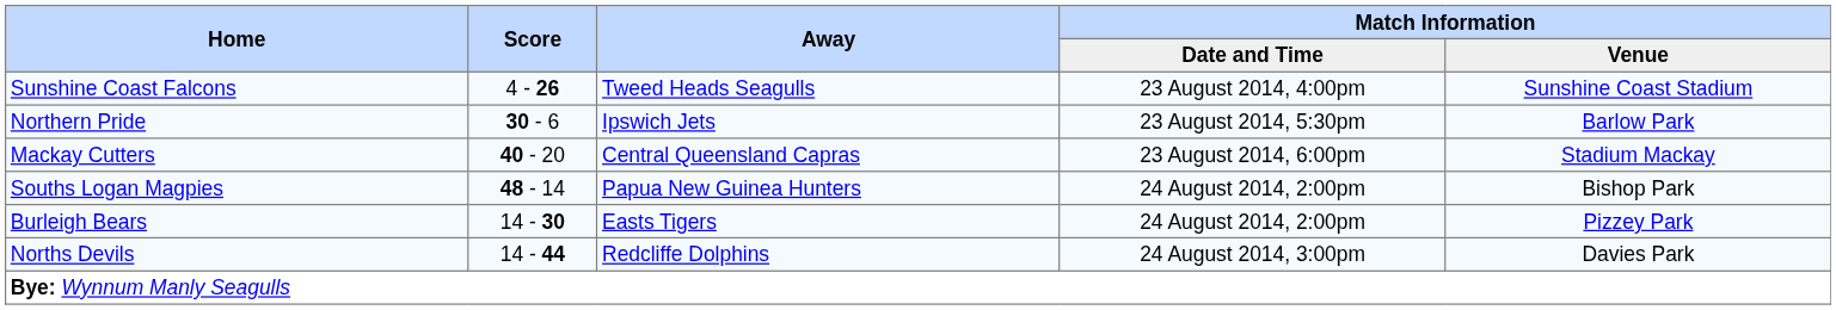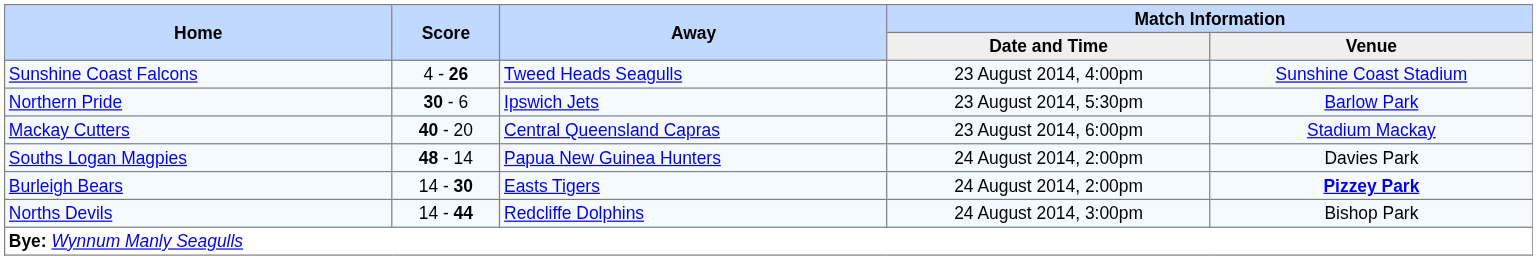Souths Logan Magpies | Match Information / Venue: Bishop Park -> Davies Park
Burleigh Bears | Match Information / Venue: normal -> bold
Norths Devils | Match Information / Venue: Davies Park -> Bishop Park
